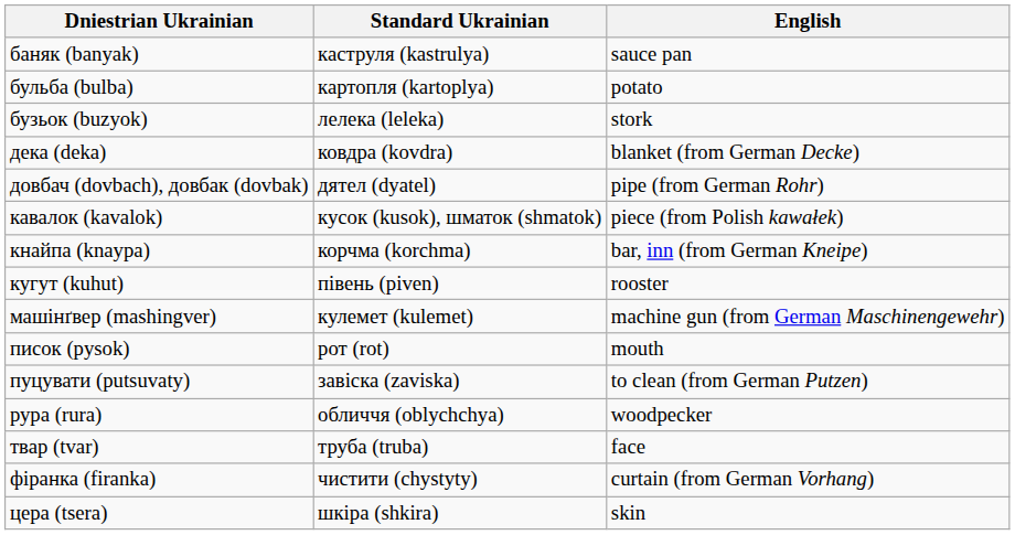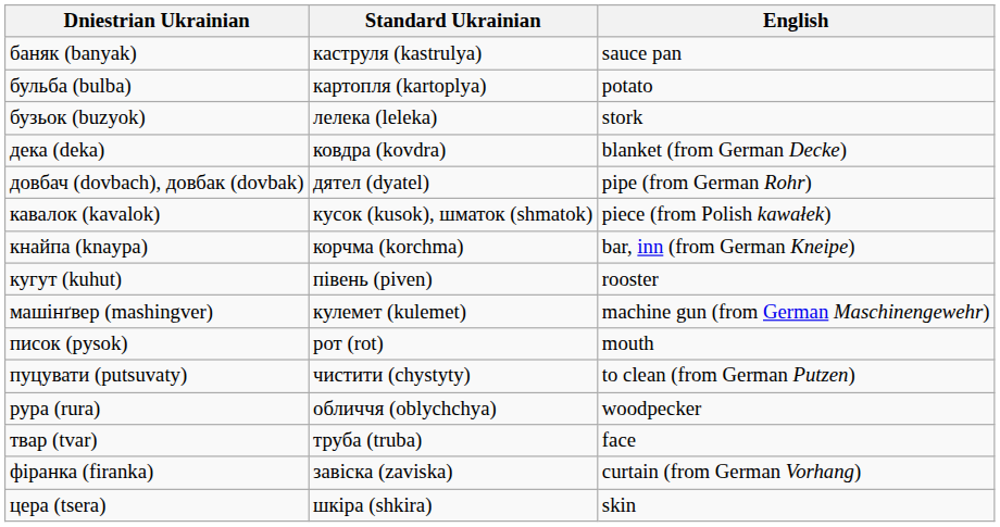пуцувати (putsuvaty) | Standard Ukrainian: завіска (zaviska) -> чистити (chystyty)
фіранка (firanka) | Standard Ukrainian: чистити (chystyty) -> завіска (zaviska)
